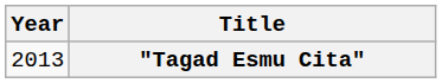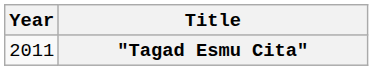"Tagad Esmu Cita" | Year: 2013 -> 2011
